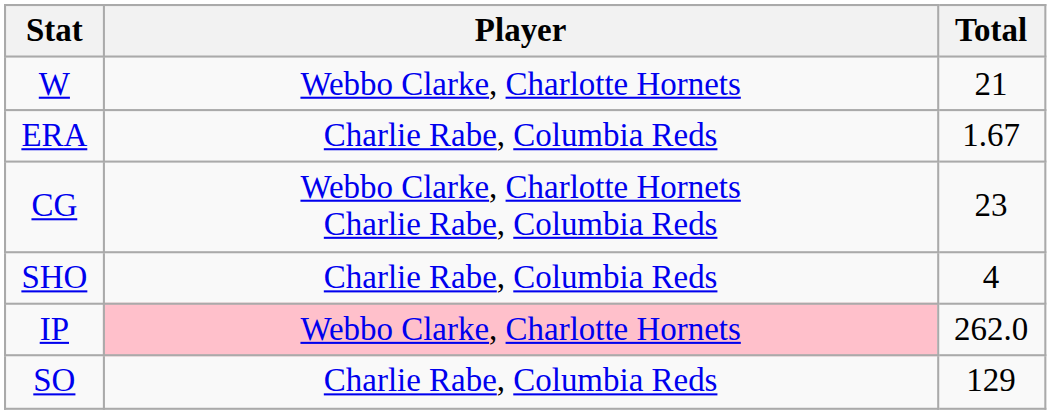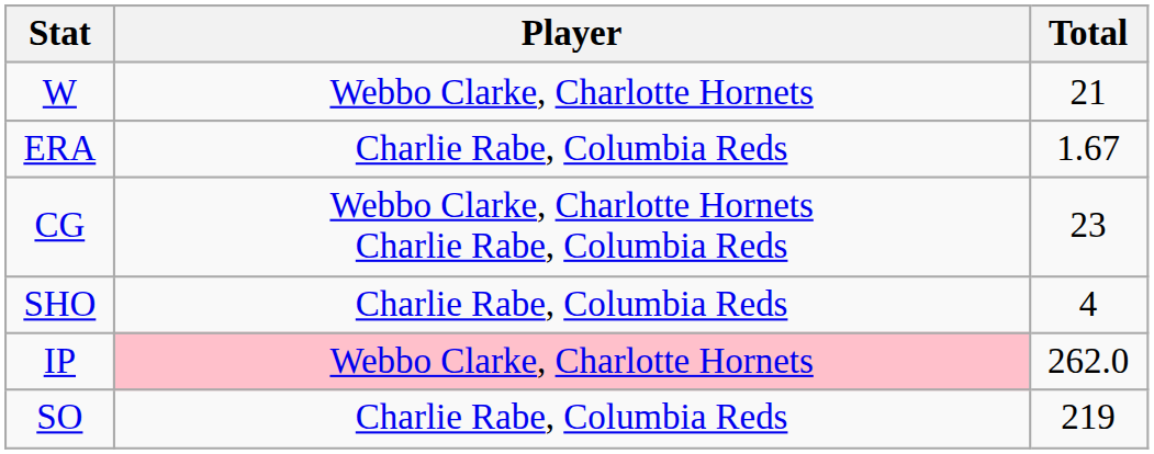SO | Total: 129 -> 219
